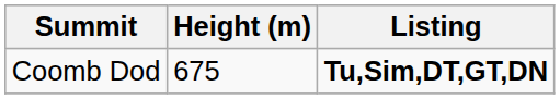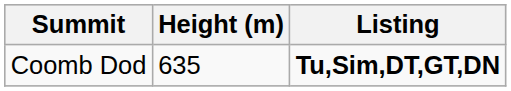Coomb Dod | Height (m): 675 -> 635
